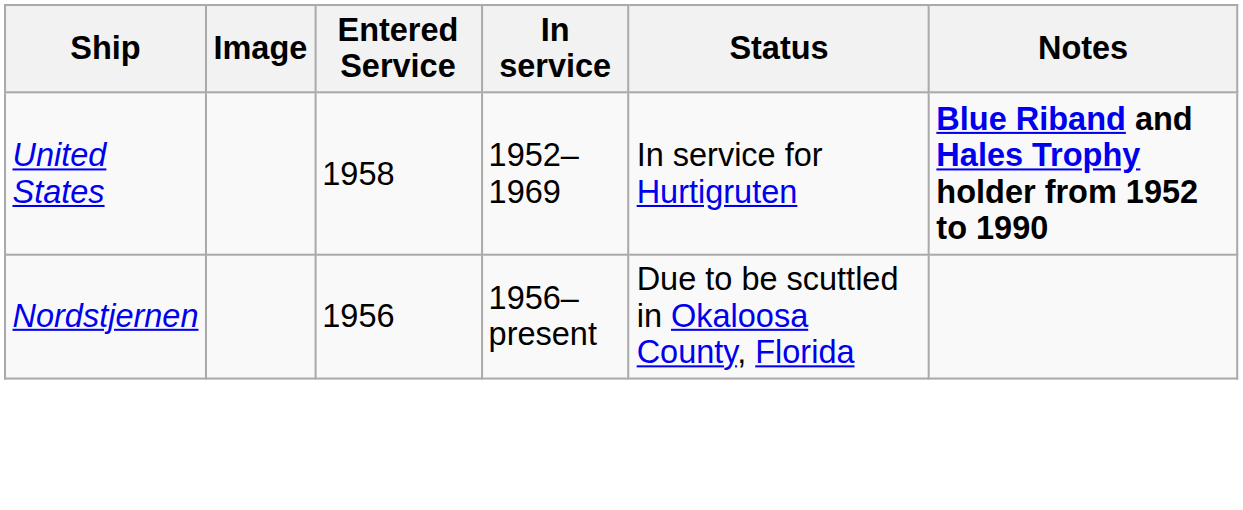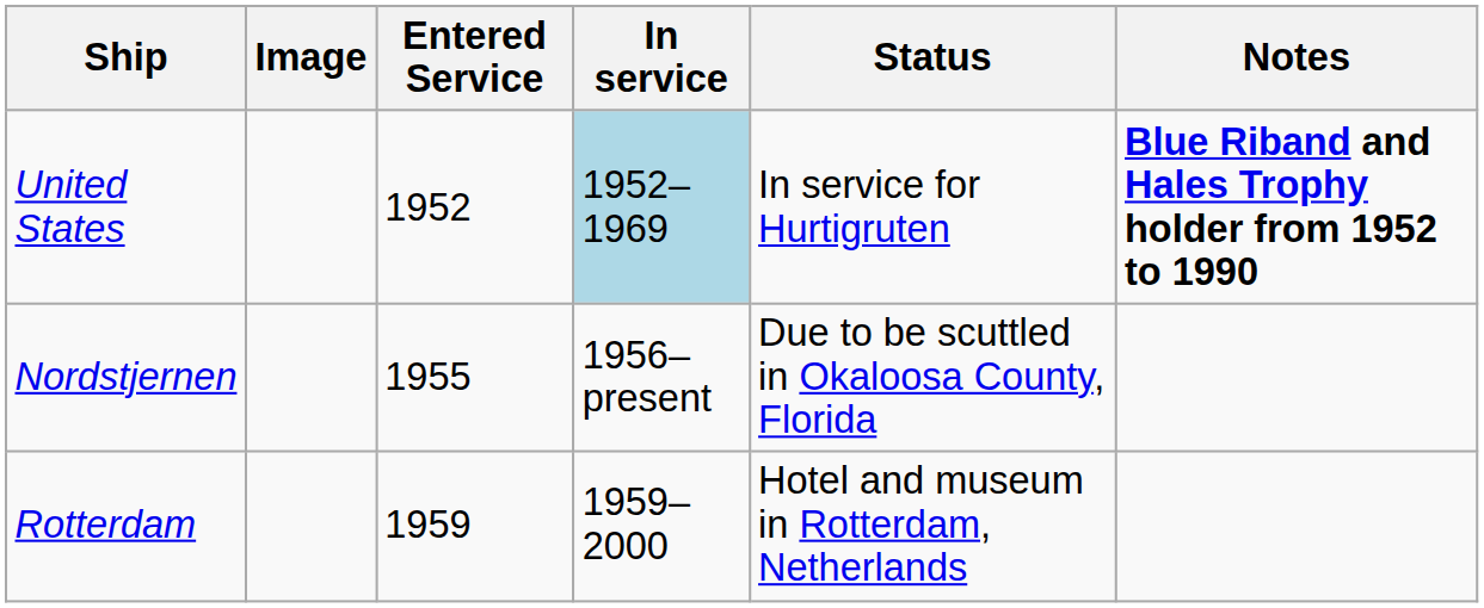United States | Entered Service: 1958 -> 1952
United States | In service: no background -> lightblue background
Nordstjernen | Entered Service: 1956 -> 1955
+ row: Rotterdam | 1959 | 1959–2000 | Hotel and museum in Rotterdam, Netherlands
